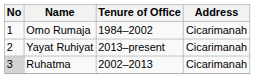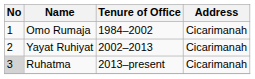Yayat Ruhiyat | Tenure of Office: 2013–present -> 2002–2013
Ruhatma | Tenure of Office: 2002–2013 -> 2013–present
